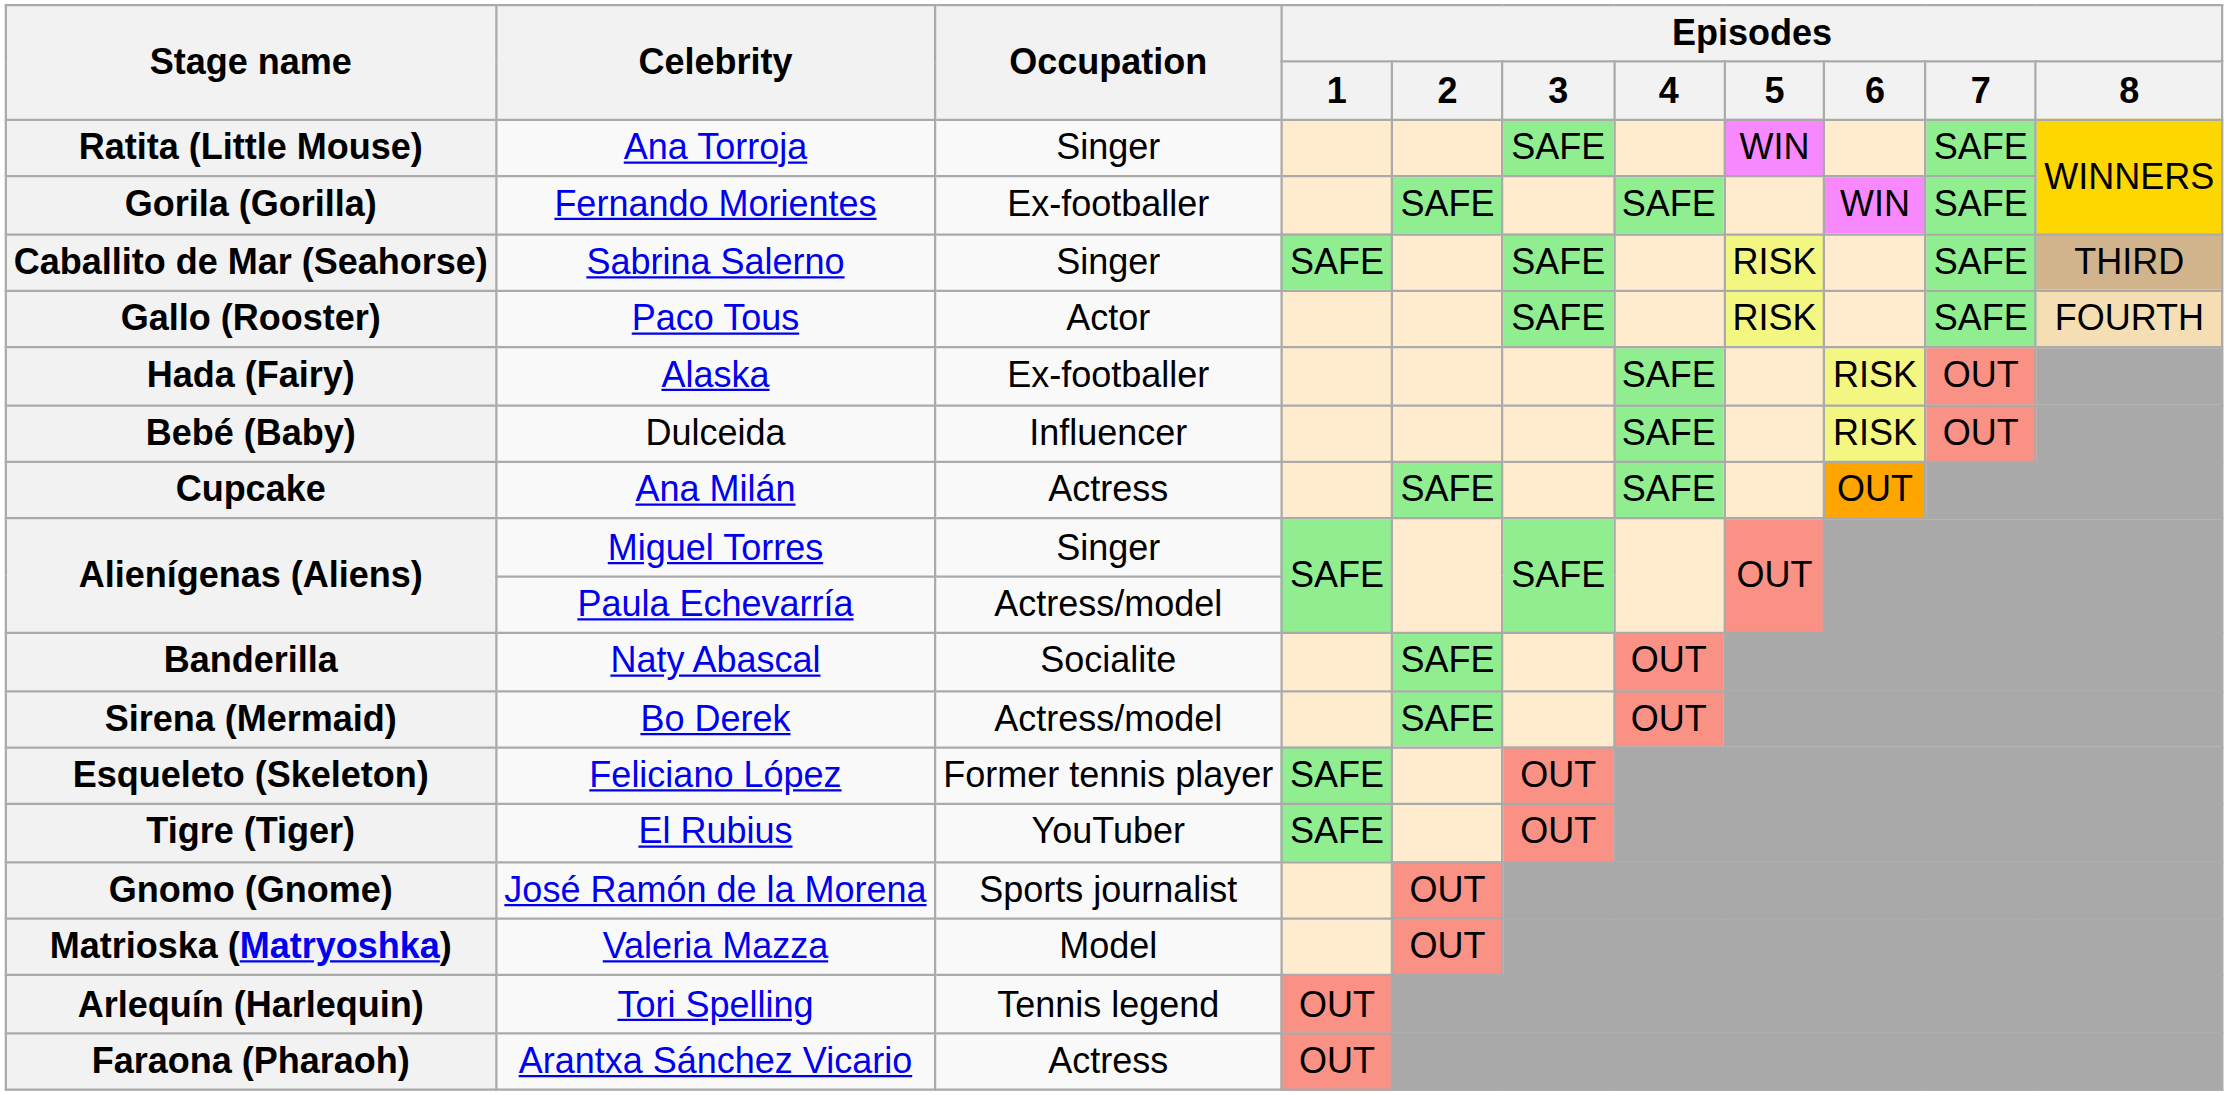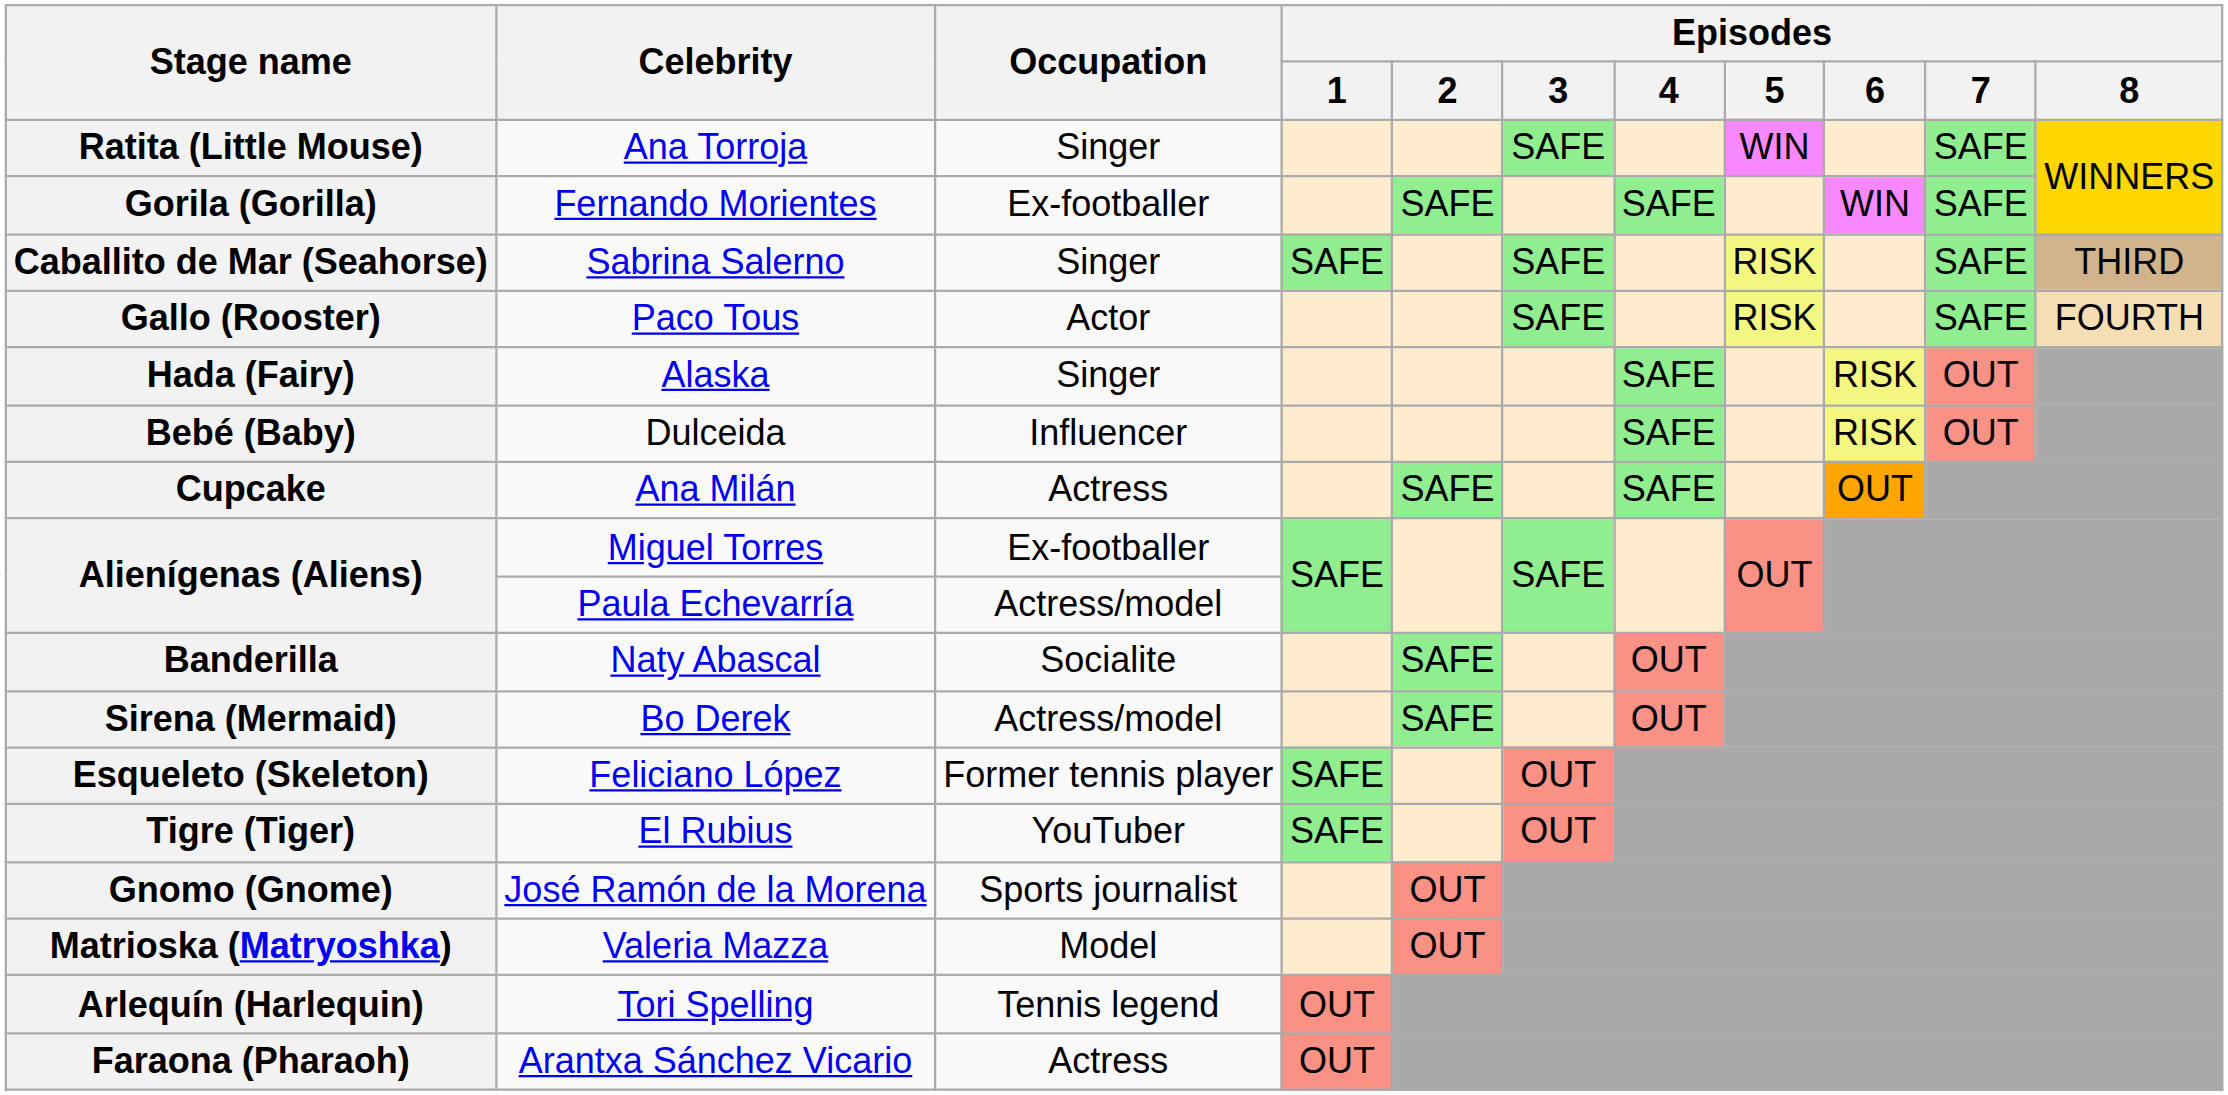Hada (Fairy) | Occupation: Ex-footballer -> Singer
Alienígenas (Aliens) / Miguel Torres | Occupation: Singer -> Ex-footballer
